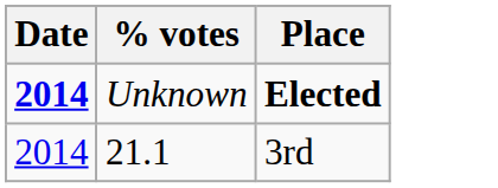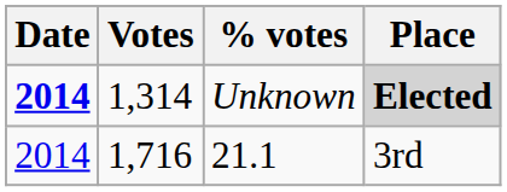+ column: Votes | 1,314 | 1,716
Unknown | Place: no background -> lightgrey background
